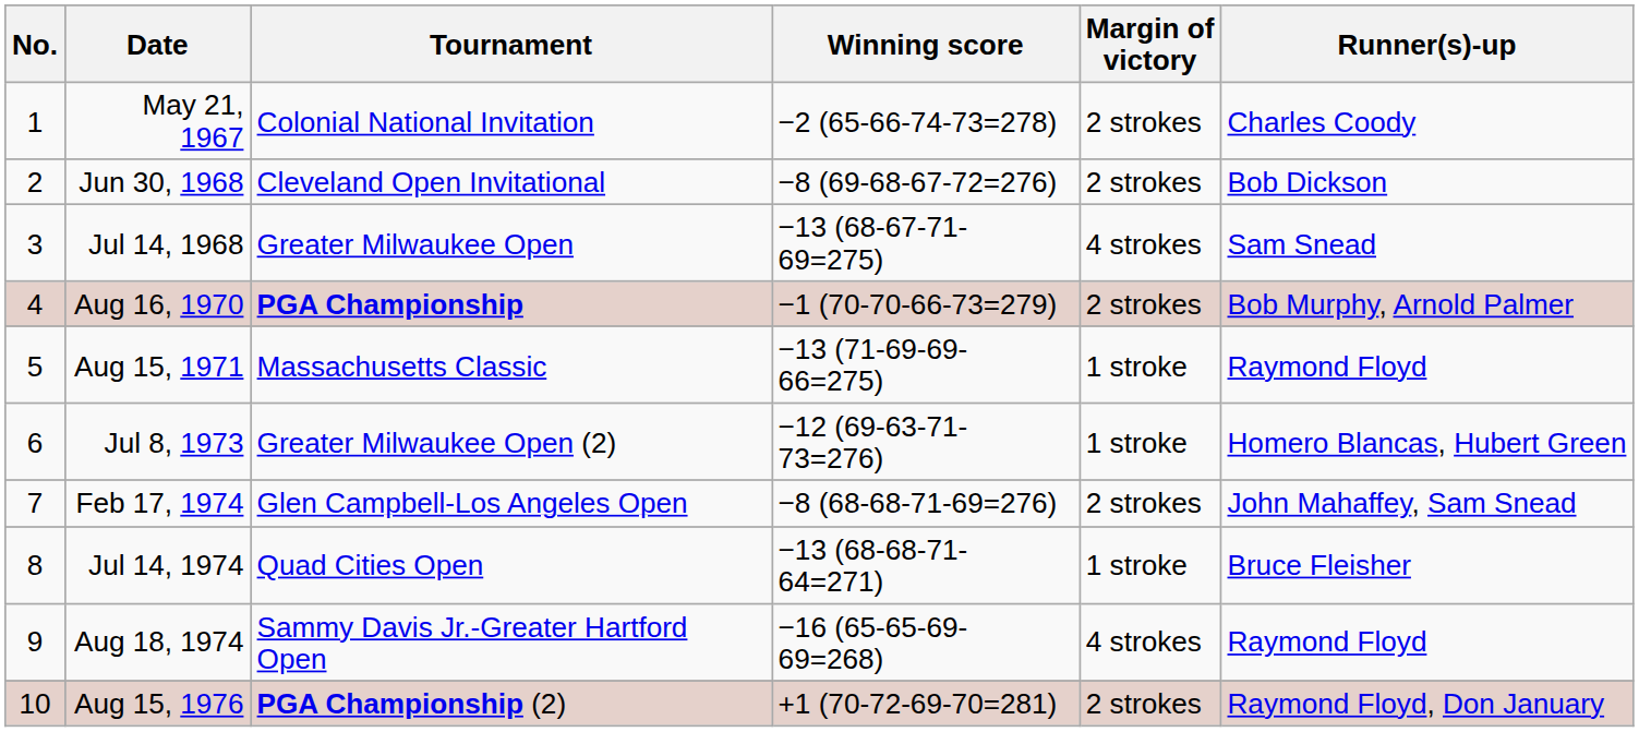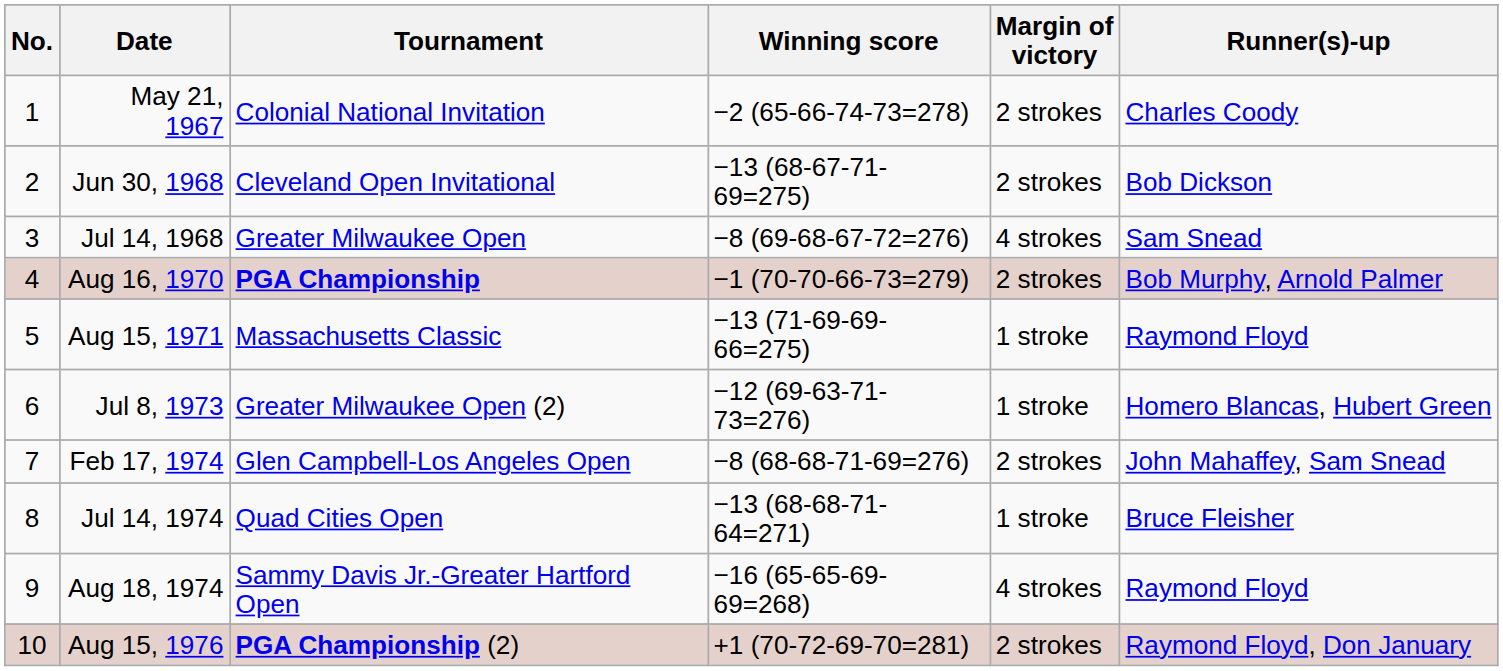Jun 30, 1968 | Winning score: −8 (69-68-67-72=276) -> −13 (68-67-71-69=275)
Jul 14, 1968 | Winning score: −13 (68-67-71-69=275) -> −8 (69-68-67-72=276)
